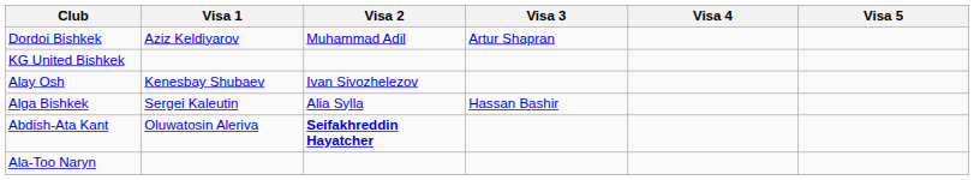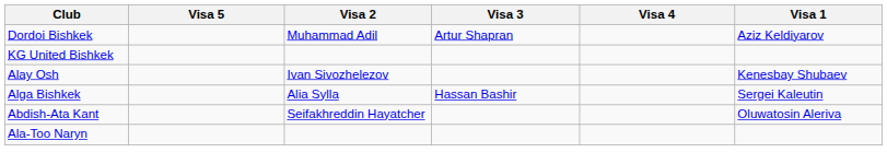columns swapped: Visa 1 <-> Visa 5
Abdish-Ata Kant | Visa 2: bold -> normal
